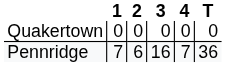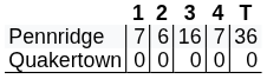rows swapped: Quakertown <-> Pennridge
